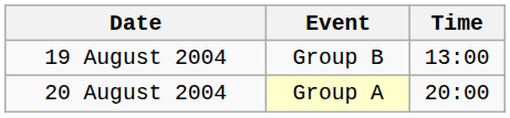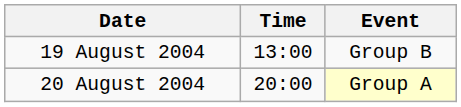columns swapped: Time <-> Event
